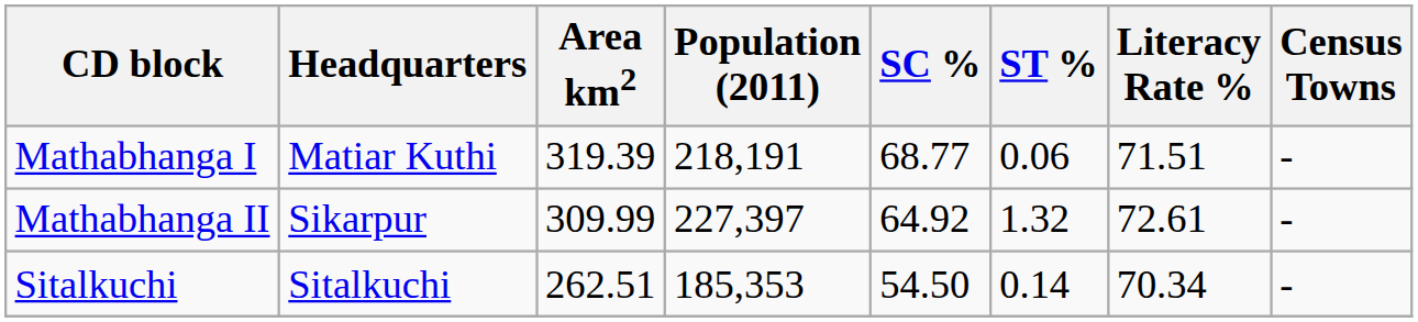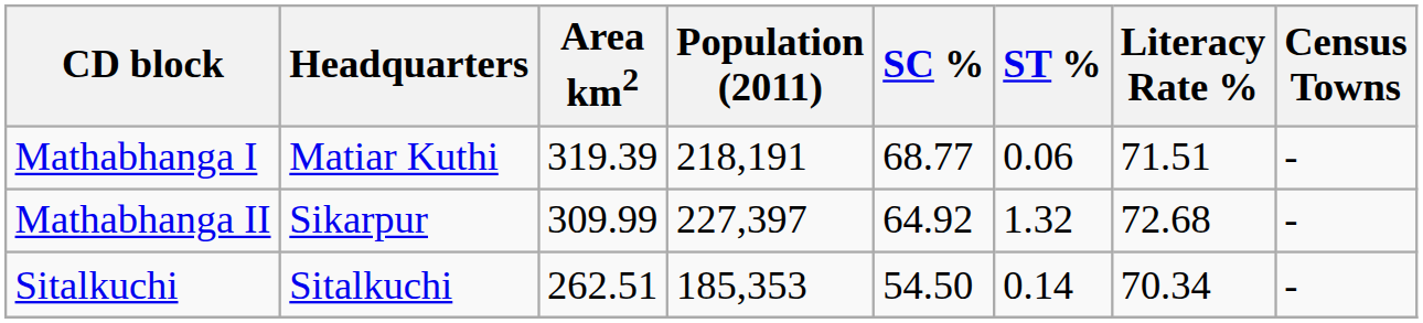Mathabhanga II | Literacy Rate %: 72.61 -> 72.68
